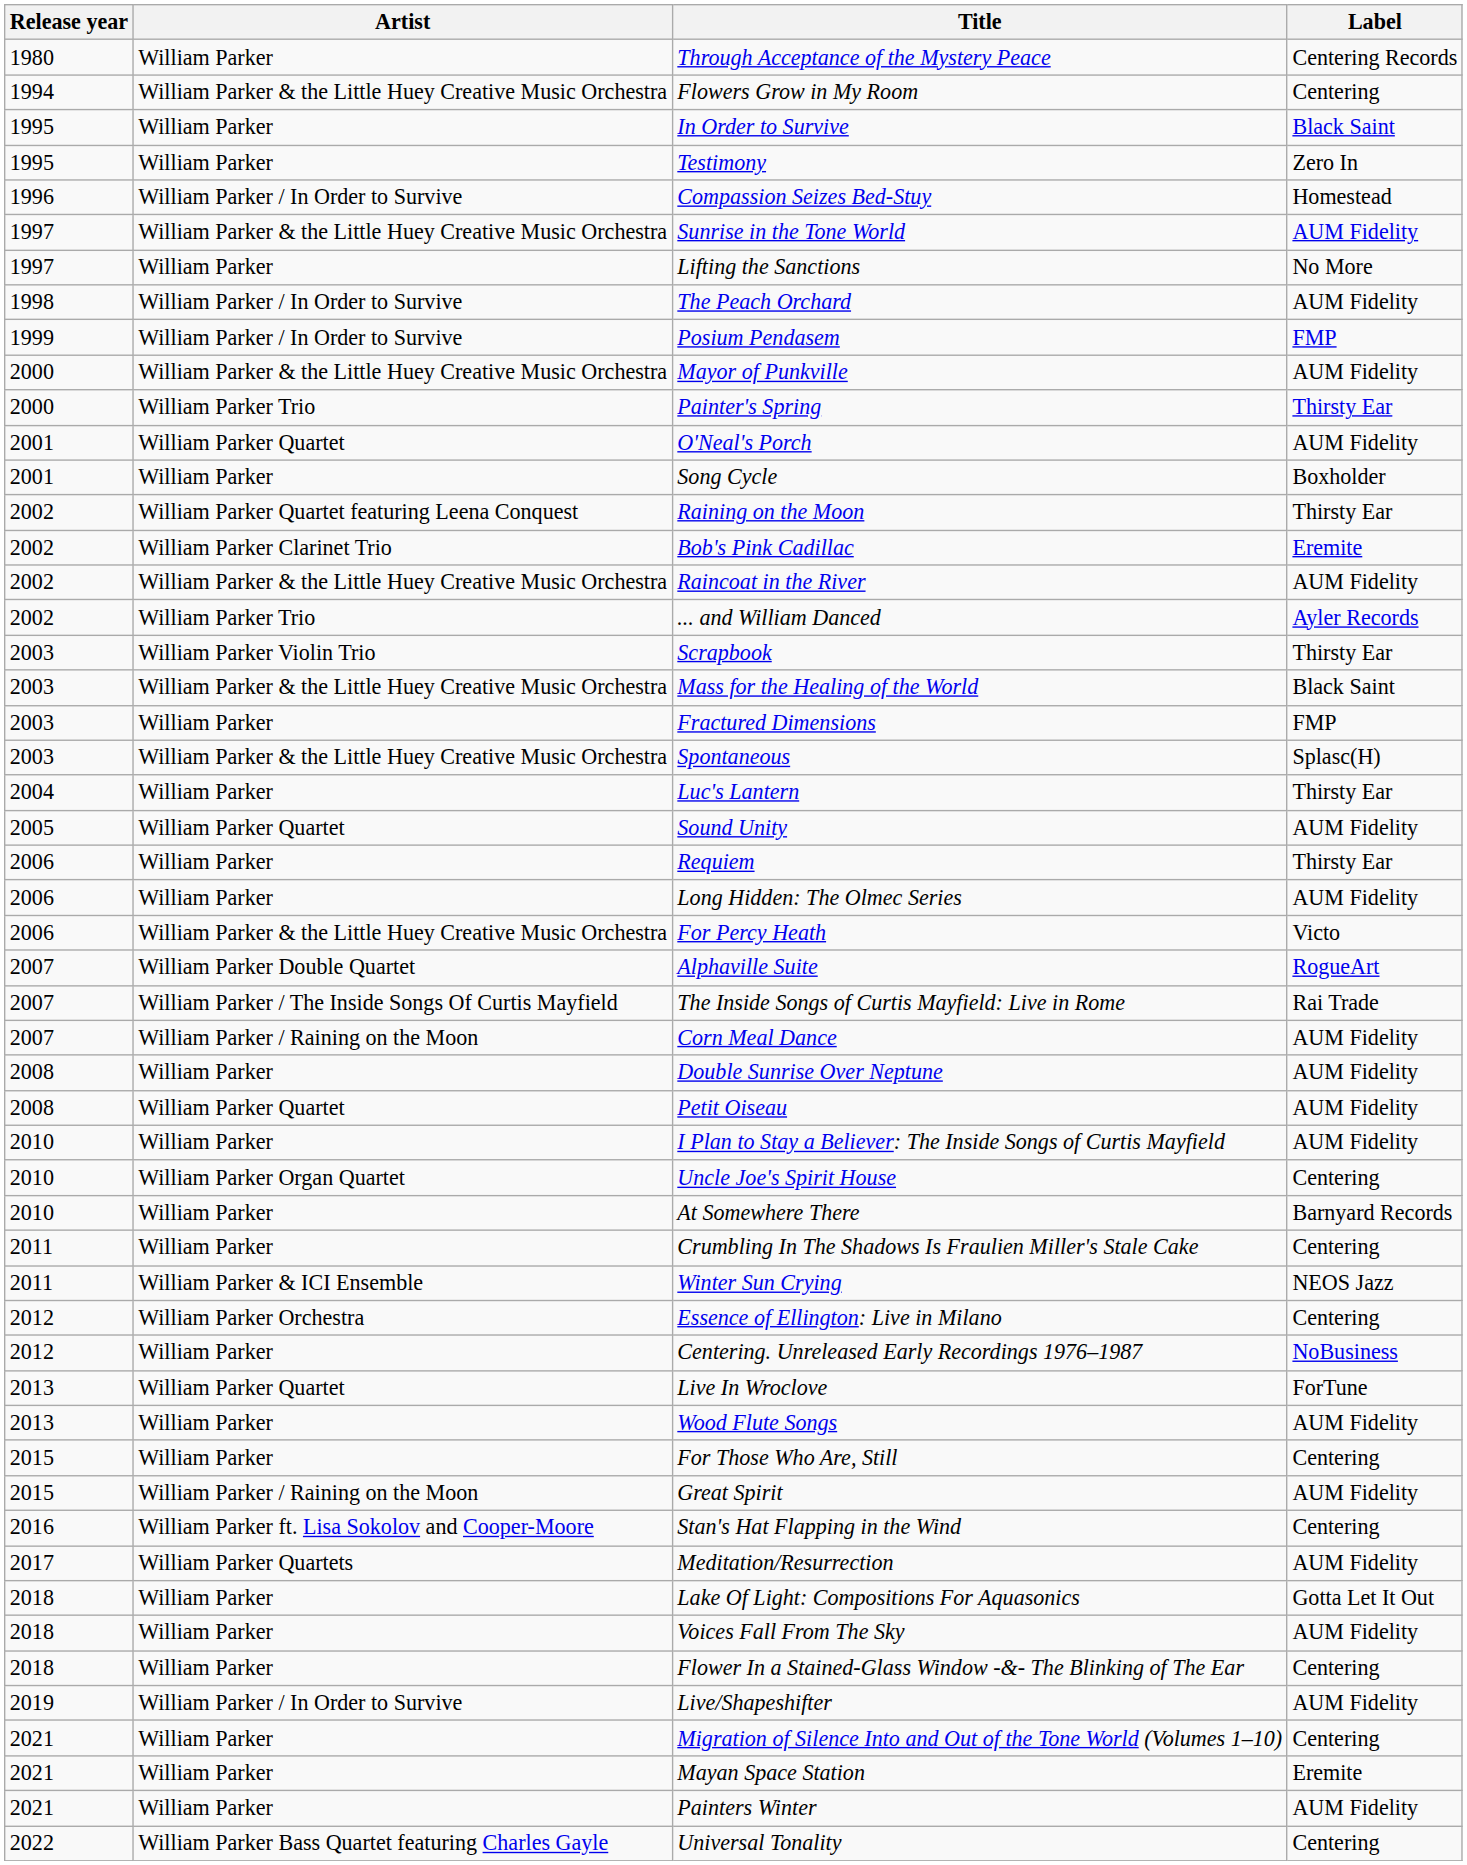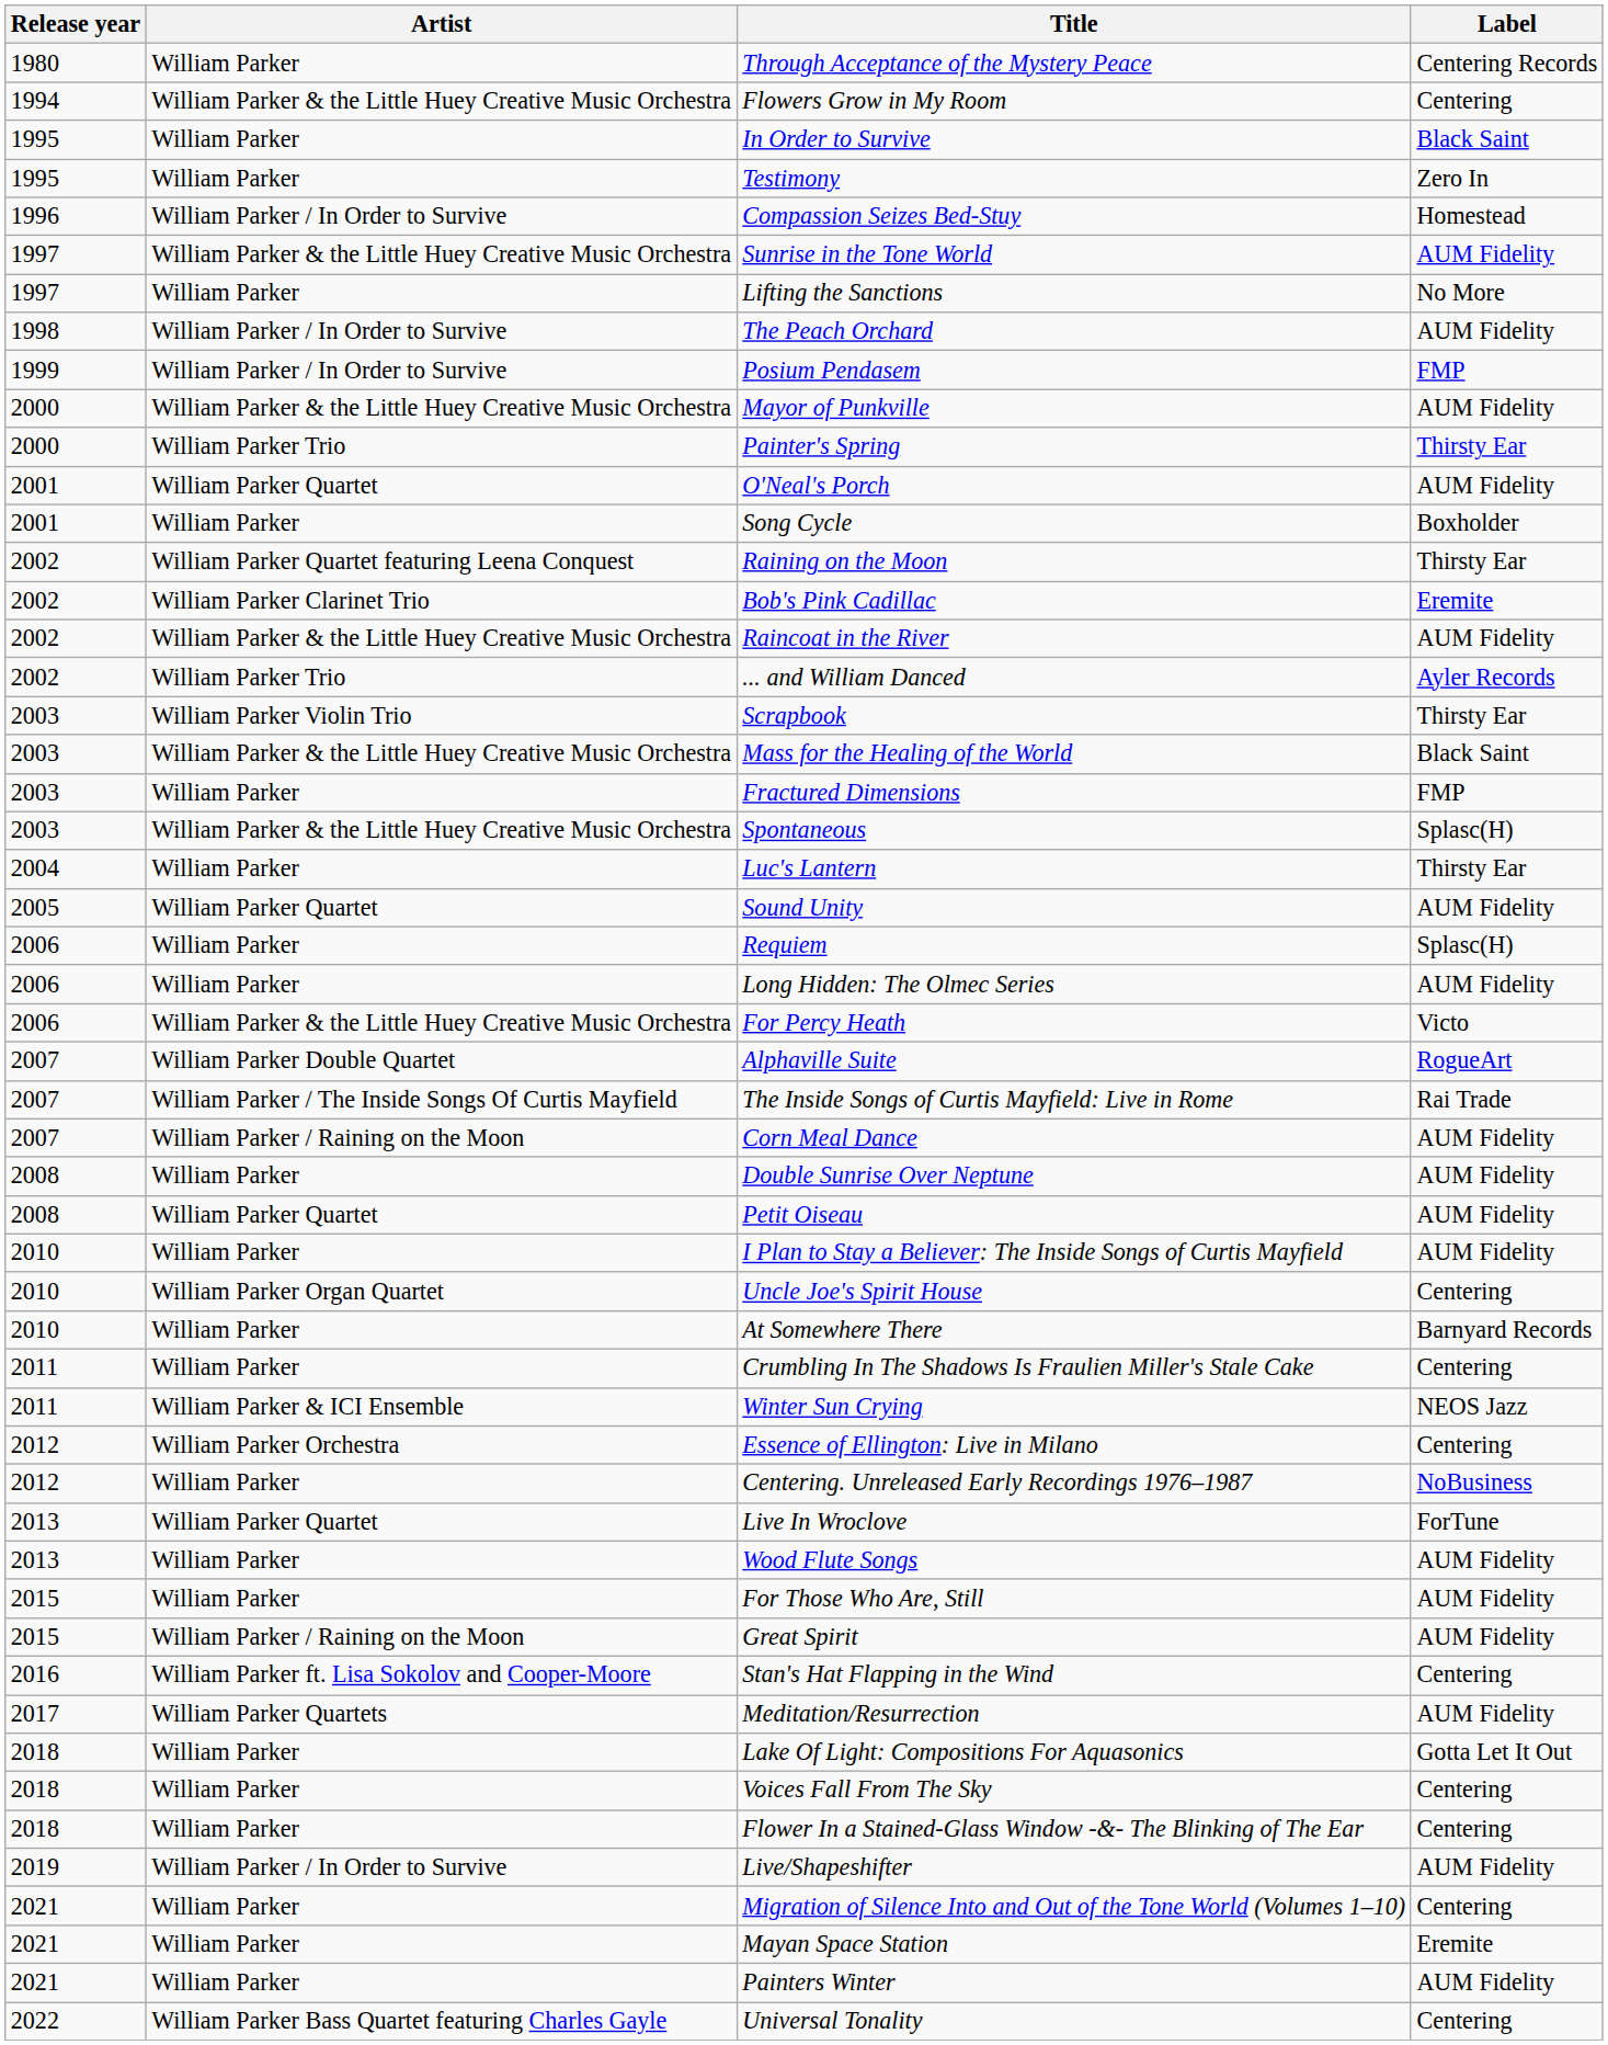Requiem | Label: Thirsty Ear -> Splasc(H)
For Those Who Are, Still | Label: Centering -> AUM Fidelity
Voices Fall From The Sky | Label: AUM Fidelity -> Centering
